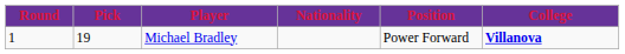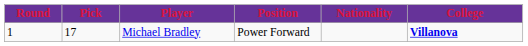columns swapped: Position <-> Nationality
Michael Bradley | Pick: 19 -> 17
